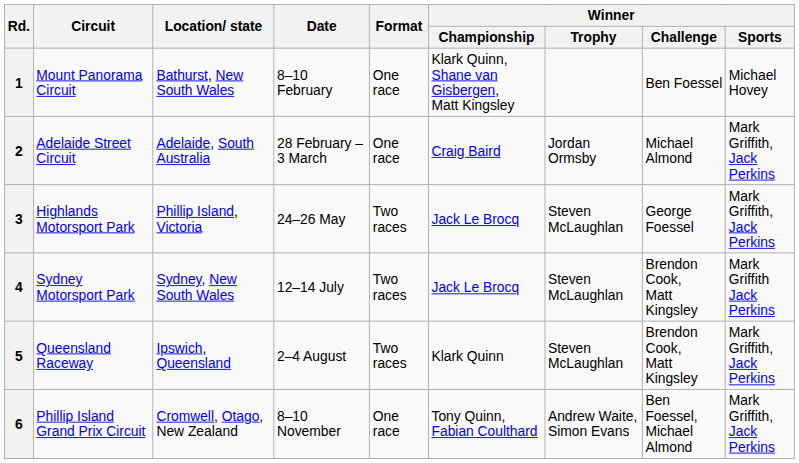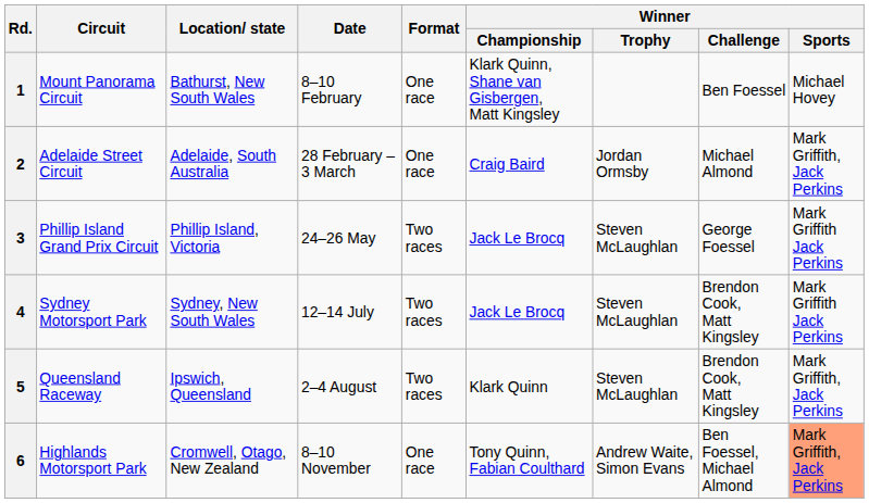3 | Circuit: Highlands Motorsport Park -> Phillip Island Grand Prix Circuit
3 | Winner / Sports: Mark Griffith, Jack Perkins -> Mark Griffith Jack Perkins
6 | Circuit: Phillip Island Grand Prix Circuit -> Highlands Motorsport Park
6 | Winner / Sports: no background -> lightsalmon background
